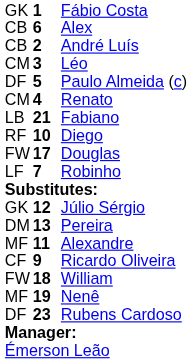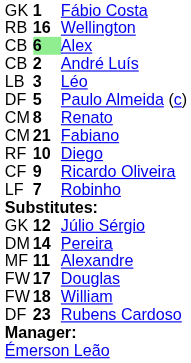+ row: RB | 16 | Wellington
Alex | column 2: no background -> lightgreen background
Léo | column 1: CM -> LB
Renato | column 2: 4 -> 8
Fabiano | column 1: LB -> CM
rows swapped: Ricardo Oliveira <-> Douglas
Pereira | column 2: 13 -> 14
- row: MF | 19 | Nenê
